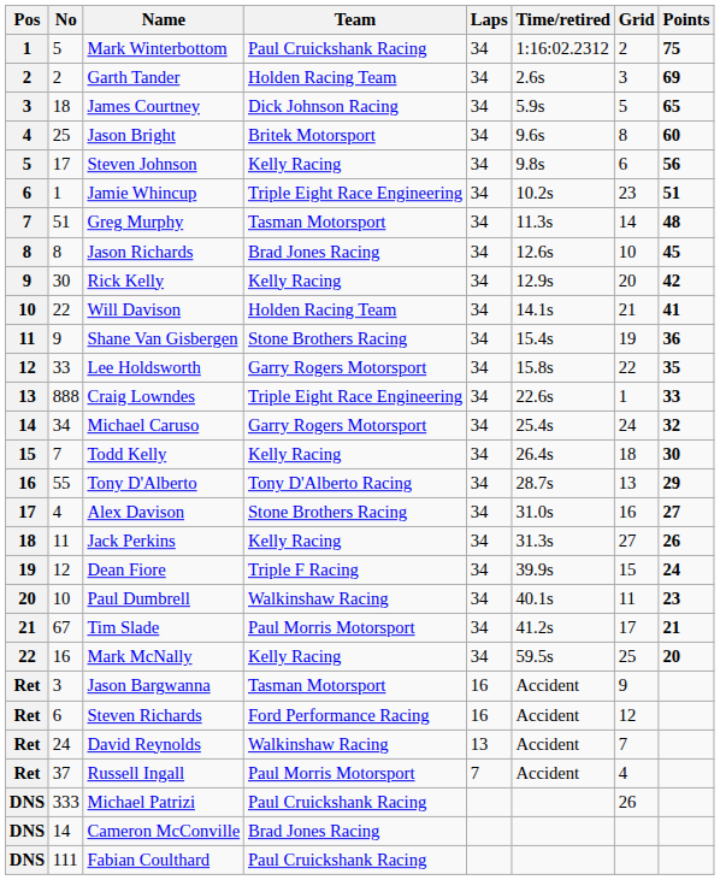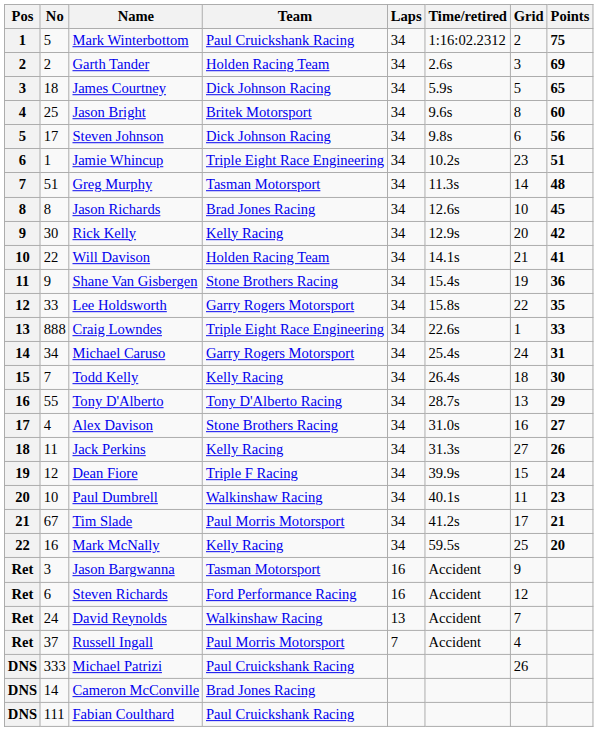Steven Johnson | Team: Kelly Racing -> Dick Johnson Racing
Michael Caruso | Points: 32 -> 31
